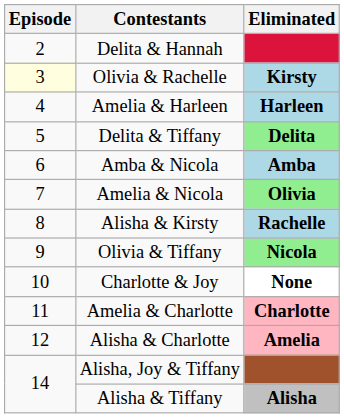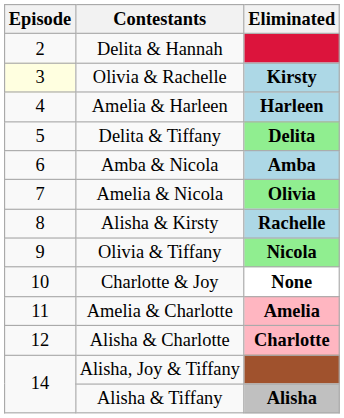Amelia & Charlotte | Eliminated: Charlotte -> Amelia
Alisha & Charlotte | Eliminated: Amelia -> Charlotte
